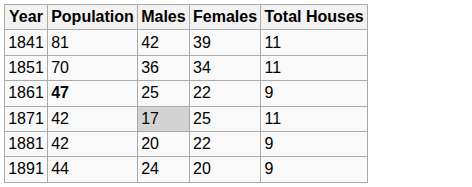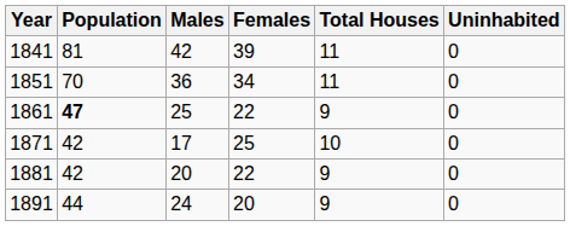+ column: Uninhabited | 0 | 0 | 0 | 0 | 0 | 0
1871 | Males: lightgrey background -> no background
1871 | Total Houses: 11 -> 10
